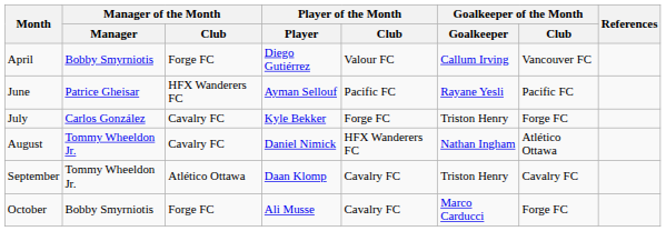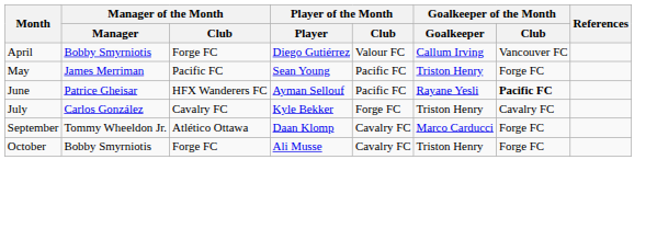+ row: May | James Merriman | Pacific FC | Sean Young | Pacific FC | Triston Henry | Forge FC
June | Goalkeeper of the Month / Club: normal -> bold
July | Goalkeeper of the Month / Club: Forge FC -> Cavalry FC
- row: August | Tommy Wheeldon Jr. | Cavalry FC | Daniel Nimick | HFX Wanderers FC | Nathan Ingham | Atlético Ottawa
September | Goalkeeper of the Month / Goalkeeper: Triston Henry -> Marco Carducci
September | Goalkeeper of the Month / Club: Cavalry FC -> Forge FC
October | Goalkeeper of the Month / Goalkeeper: Marco Carducci -> Triston Henry
